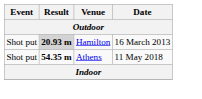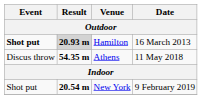Hamilton | Event: normal -> bold
Athens | Event: Shot put -> Discus throw
+ row: Shot put | 20.54 m | New York | 9 February 2019
